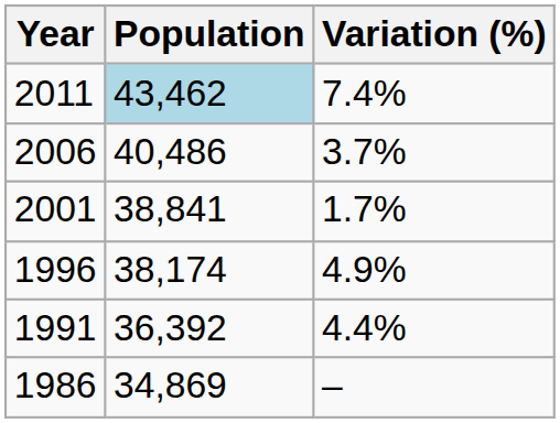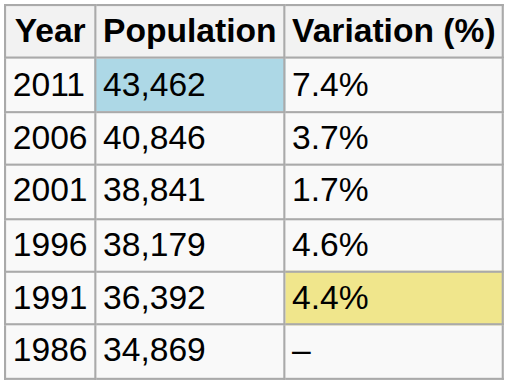2006 | Population: 40,486 -> 40,846
1996 | Population: 38,174 -> 38,179
1996 | Variation (%): 4.9% -> 4.6%
1991 | Variation (%): no background -> khaki background
